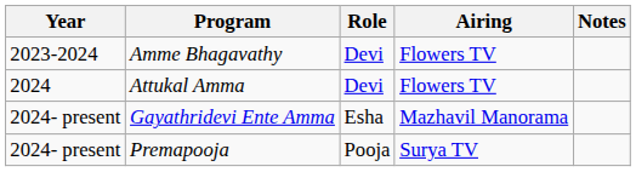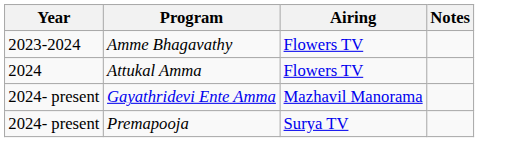- column: Role | Devi | Devi | Esha | Pooja
